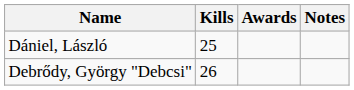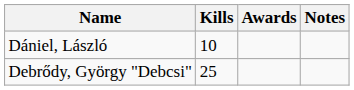Dániel, László | Kills: 25 -> 10
Debrődy, György "Debcsi" | Kills: 26 -> 25
